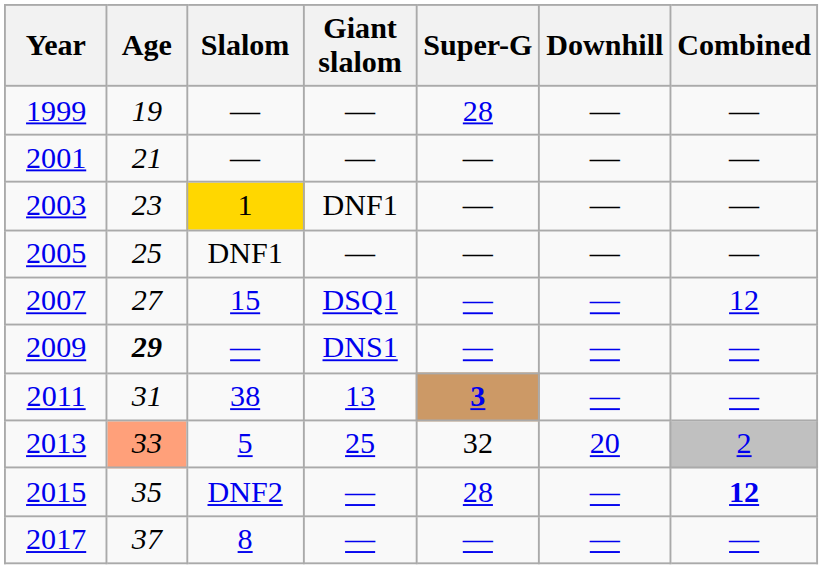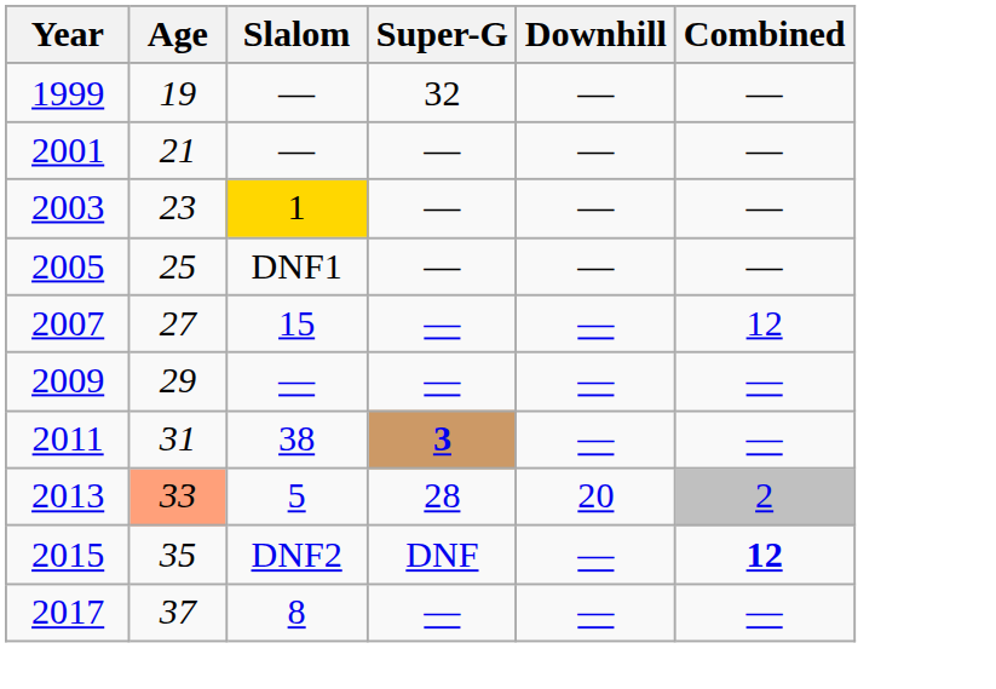- column: Giant slalom | — | — | DNF1 | — | DSQ1 | DNS1 | 13 | 25 | — | —
1999 | Super-G: 28 -> 32
2009 | Age: bold -> normal
2013 | Super-G: 32 -> 28
2015 | Super-G: 28 -> DNF
